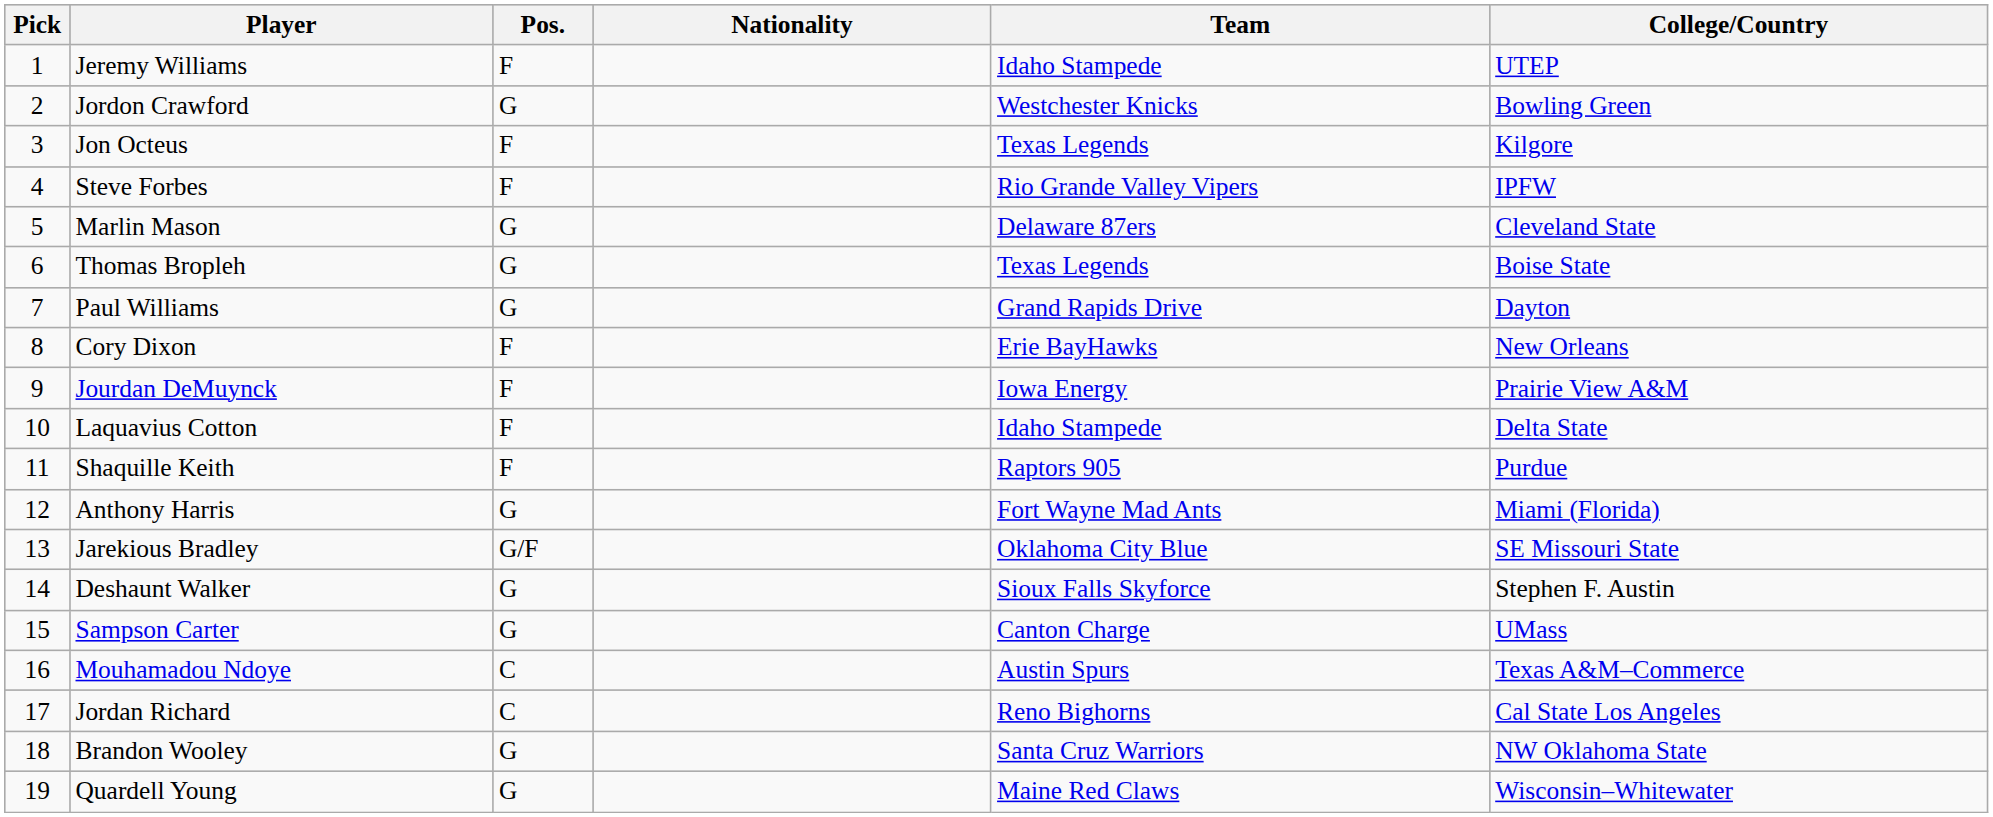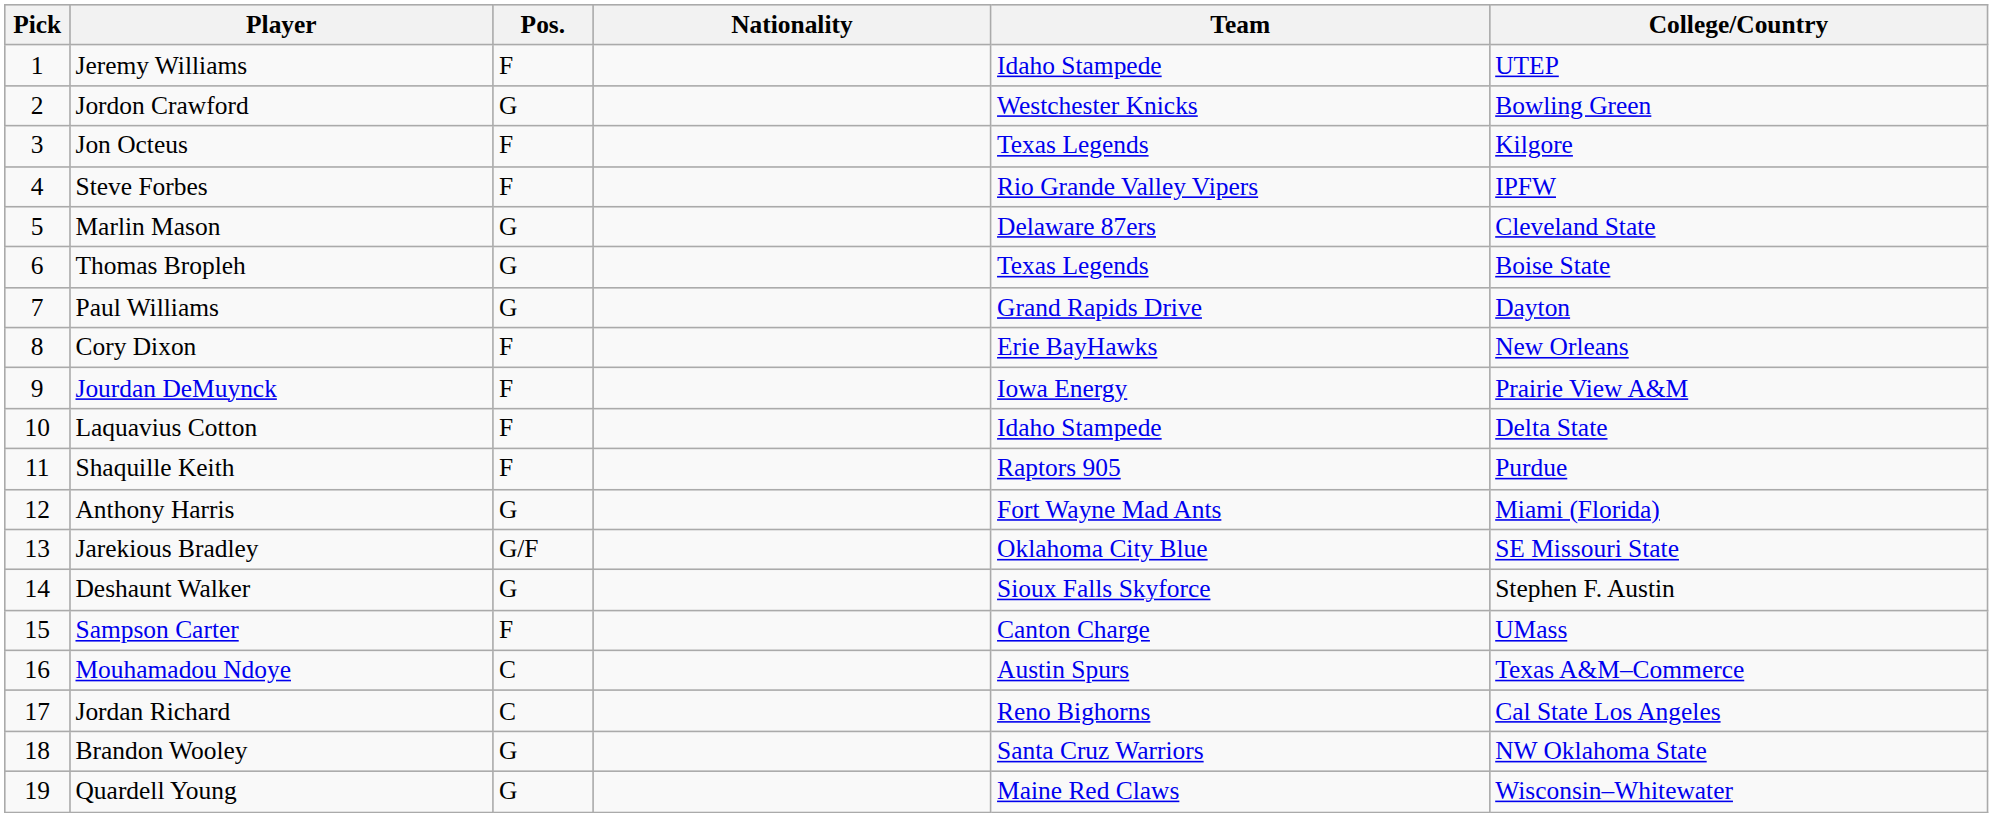Sampson Carter | Pos.: G -> F
